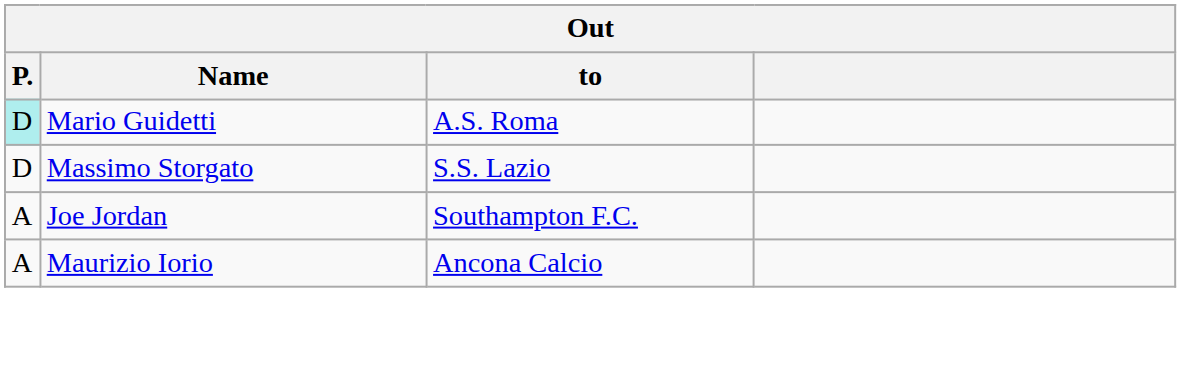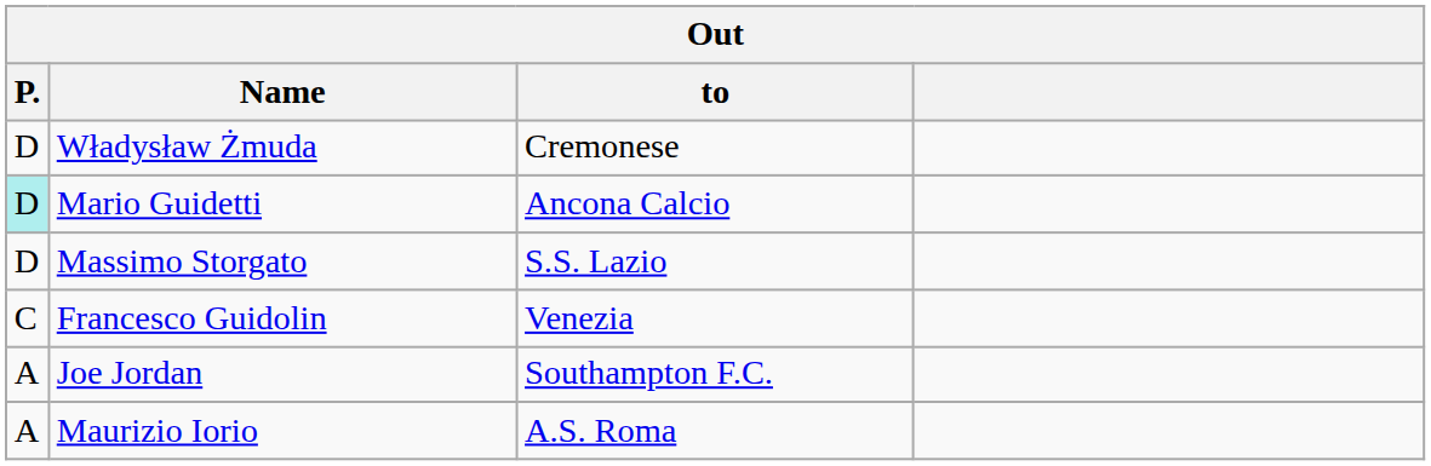+ row: D | Władysław Żmuda | Cremonese
Mario Guidetti | to: A.S. Roma -> Ancona Calcio
+ row: C | Francesco Guidolin | Venezia
Maurizio Iorio | to: Ancona Calcio -> A.S. Roma
